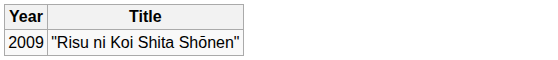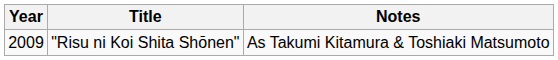+ column: Notes | As Takumi Kitamura & Toshiaki Matsumoto
